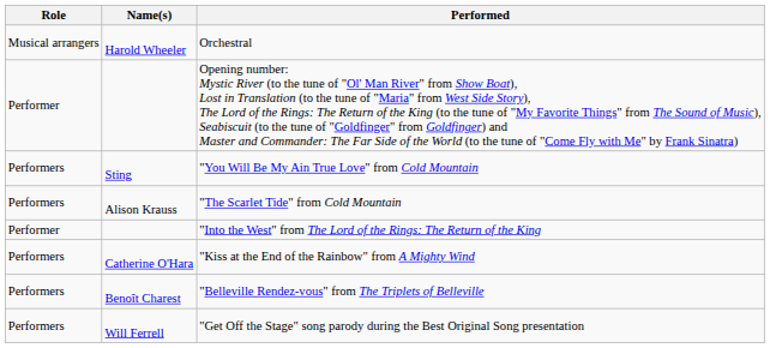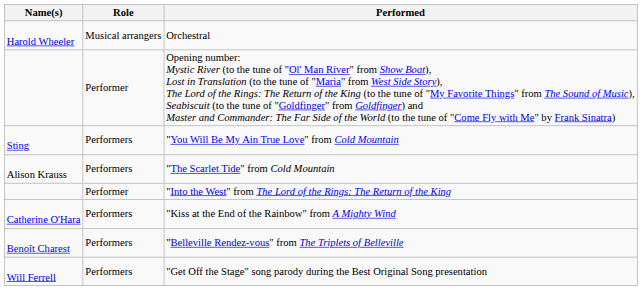columns swapped: Name(s) <-> Role
